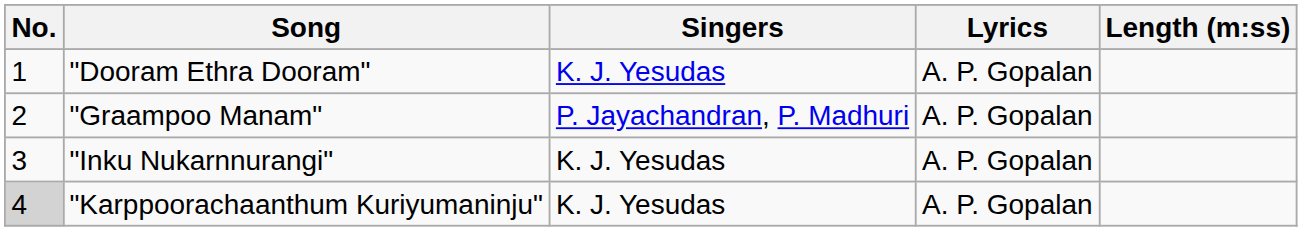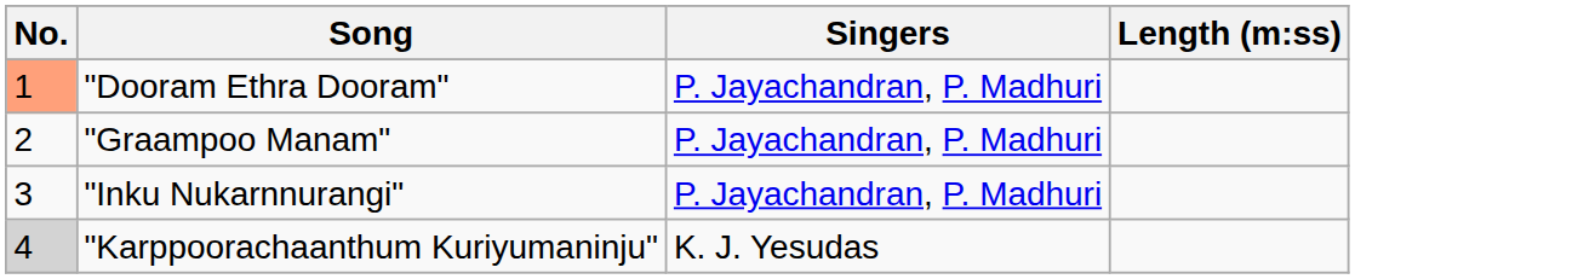- column: Lyrics | A. P. Gopalan | A. P. Gopalan | A. P. Gopalan | A. P. Gopalan
"Dooram Ethra Dooram" | No.: no background -> lightsalmon background
"Dooram Ethra Dooram" | Singers: K. J. Yesudas -> P. Jayachandran, P. Madhuri
"Inku Nukarnnurangi" | Singers: K. J. Yesudas -> P. Jayachandran, P. Madhuri
